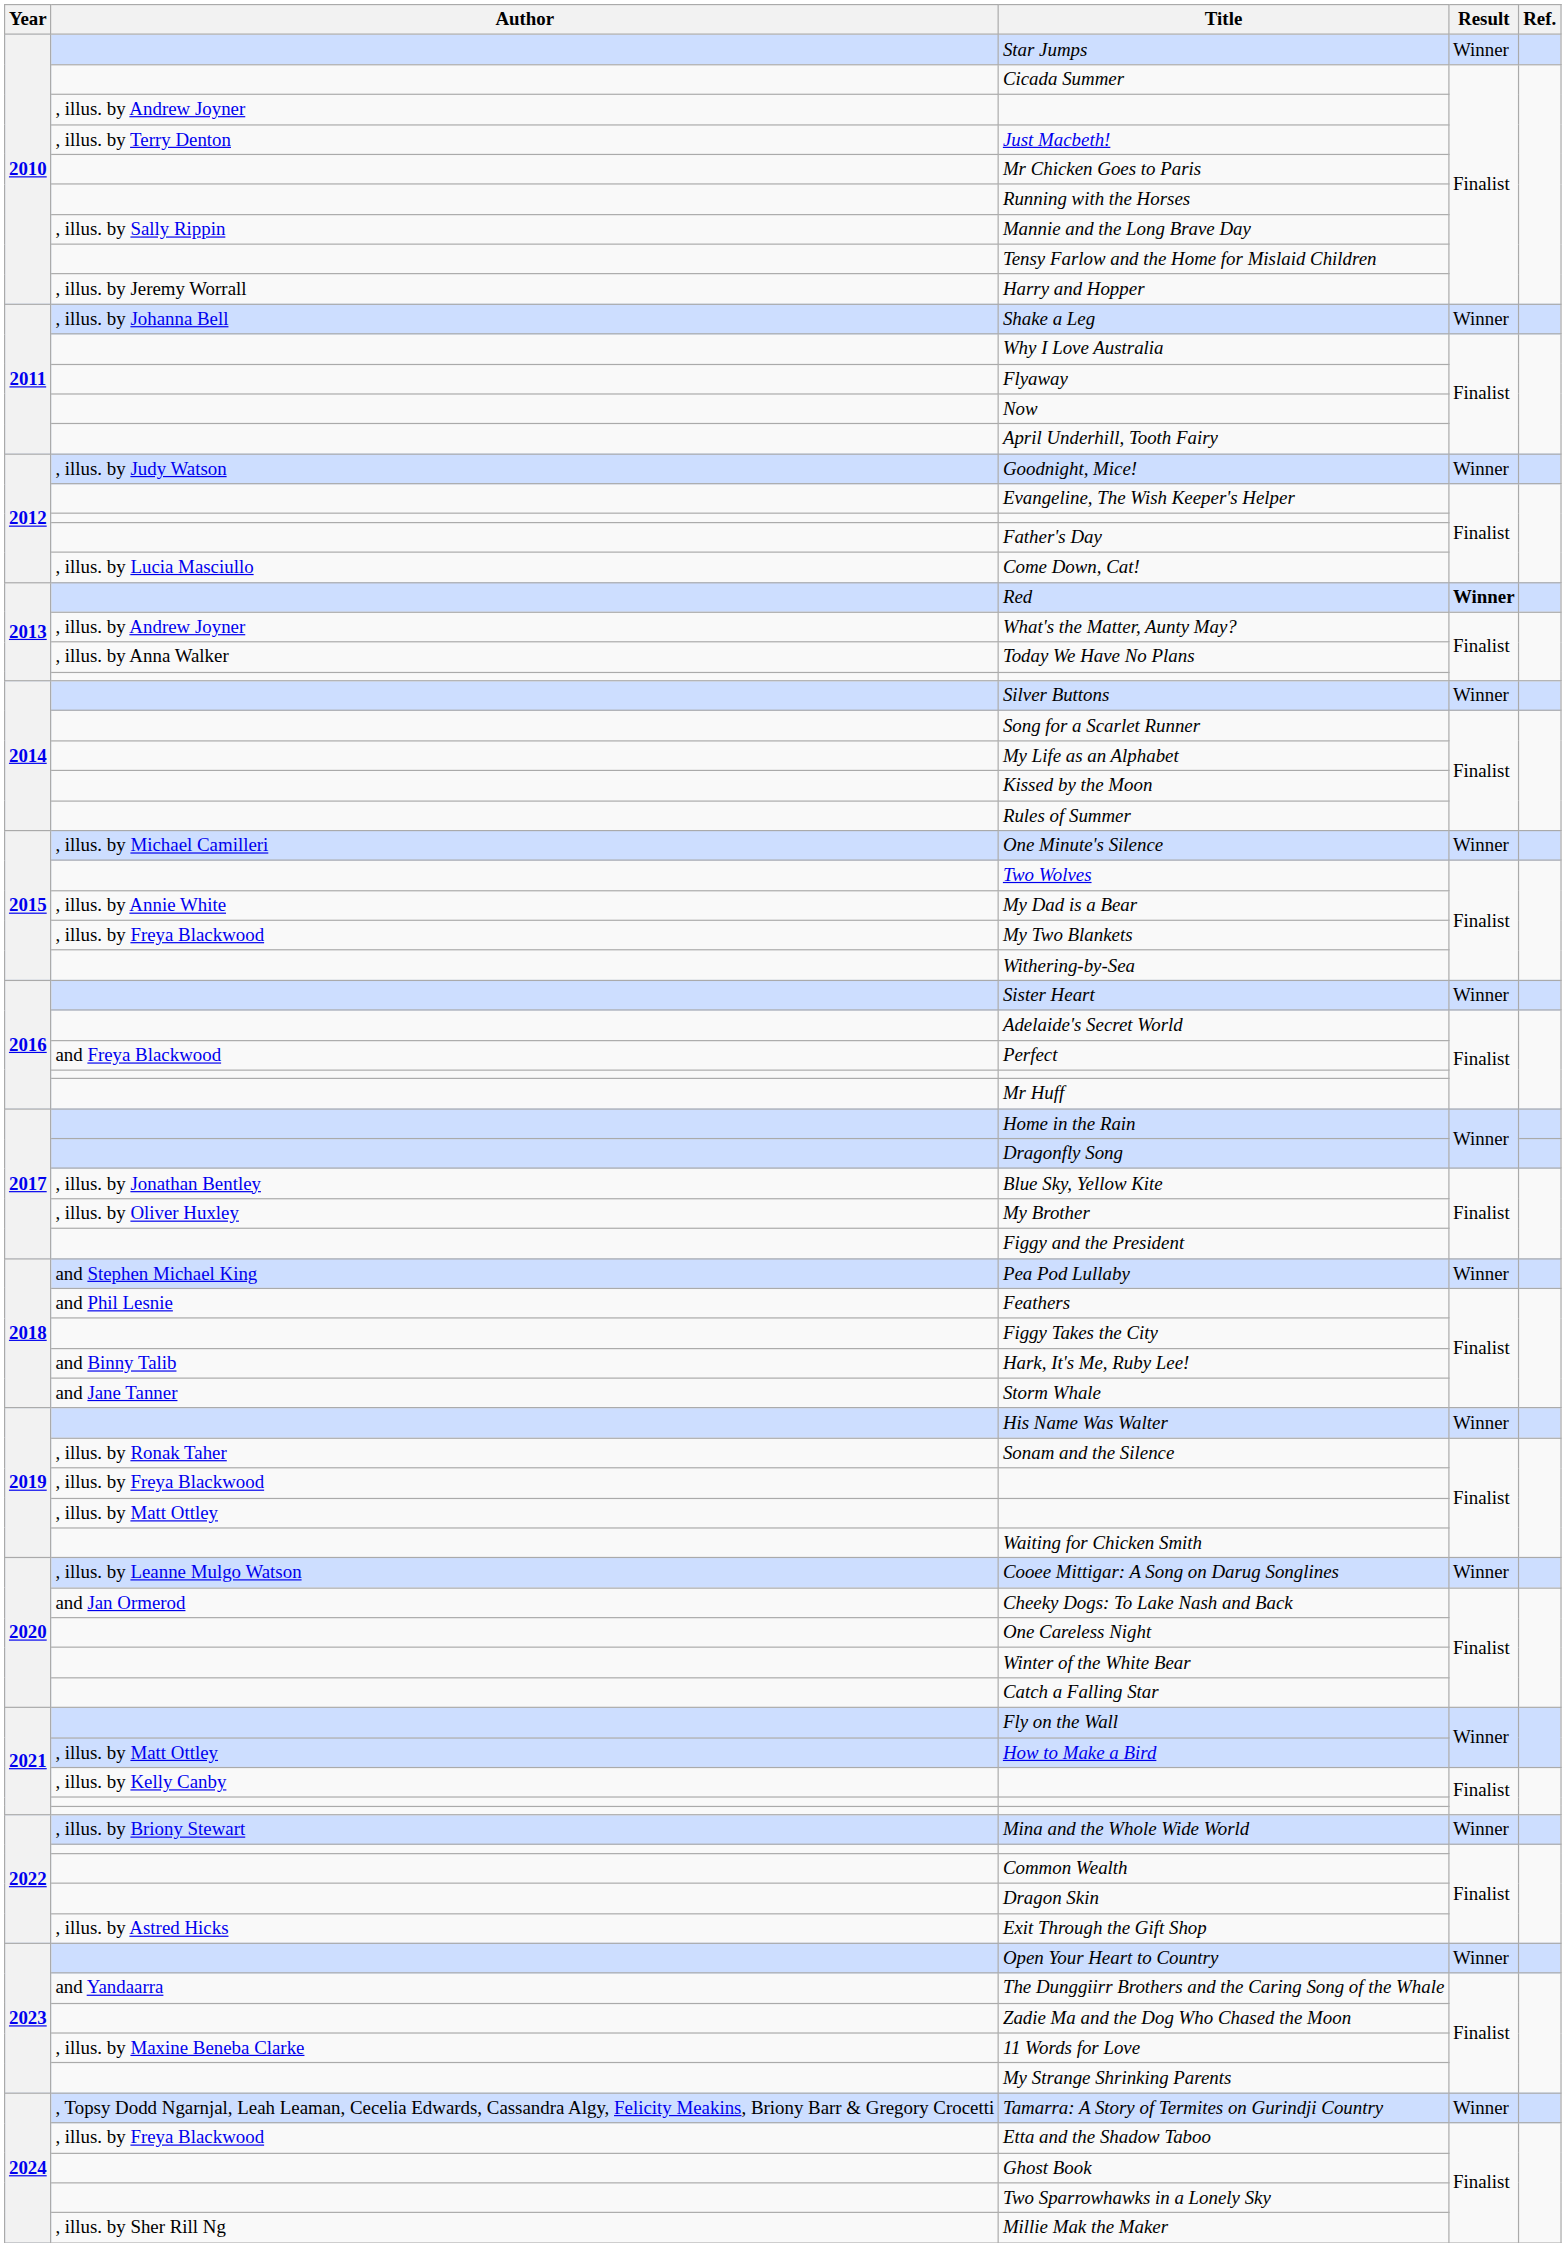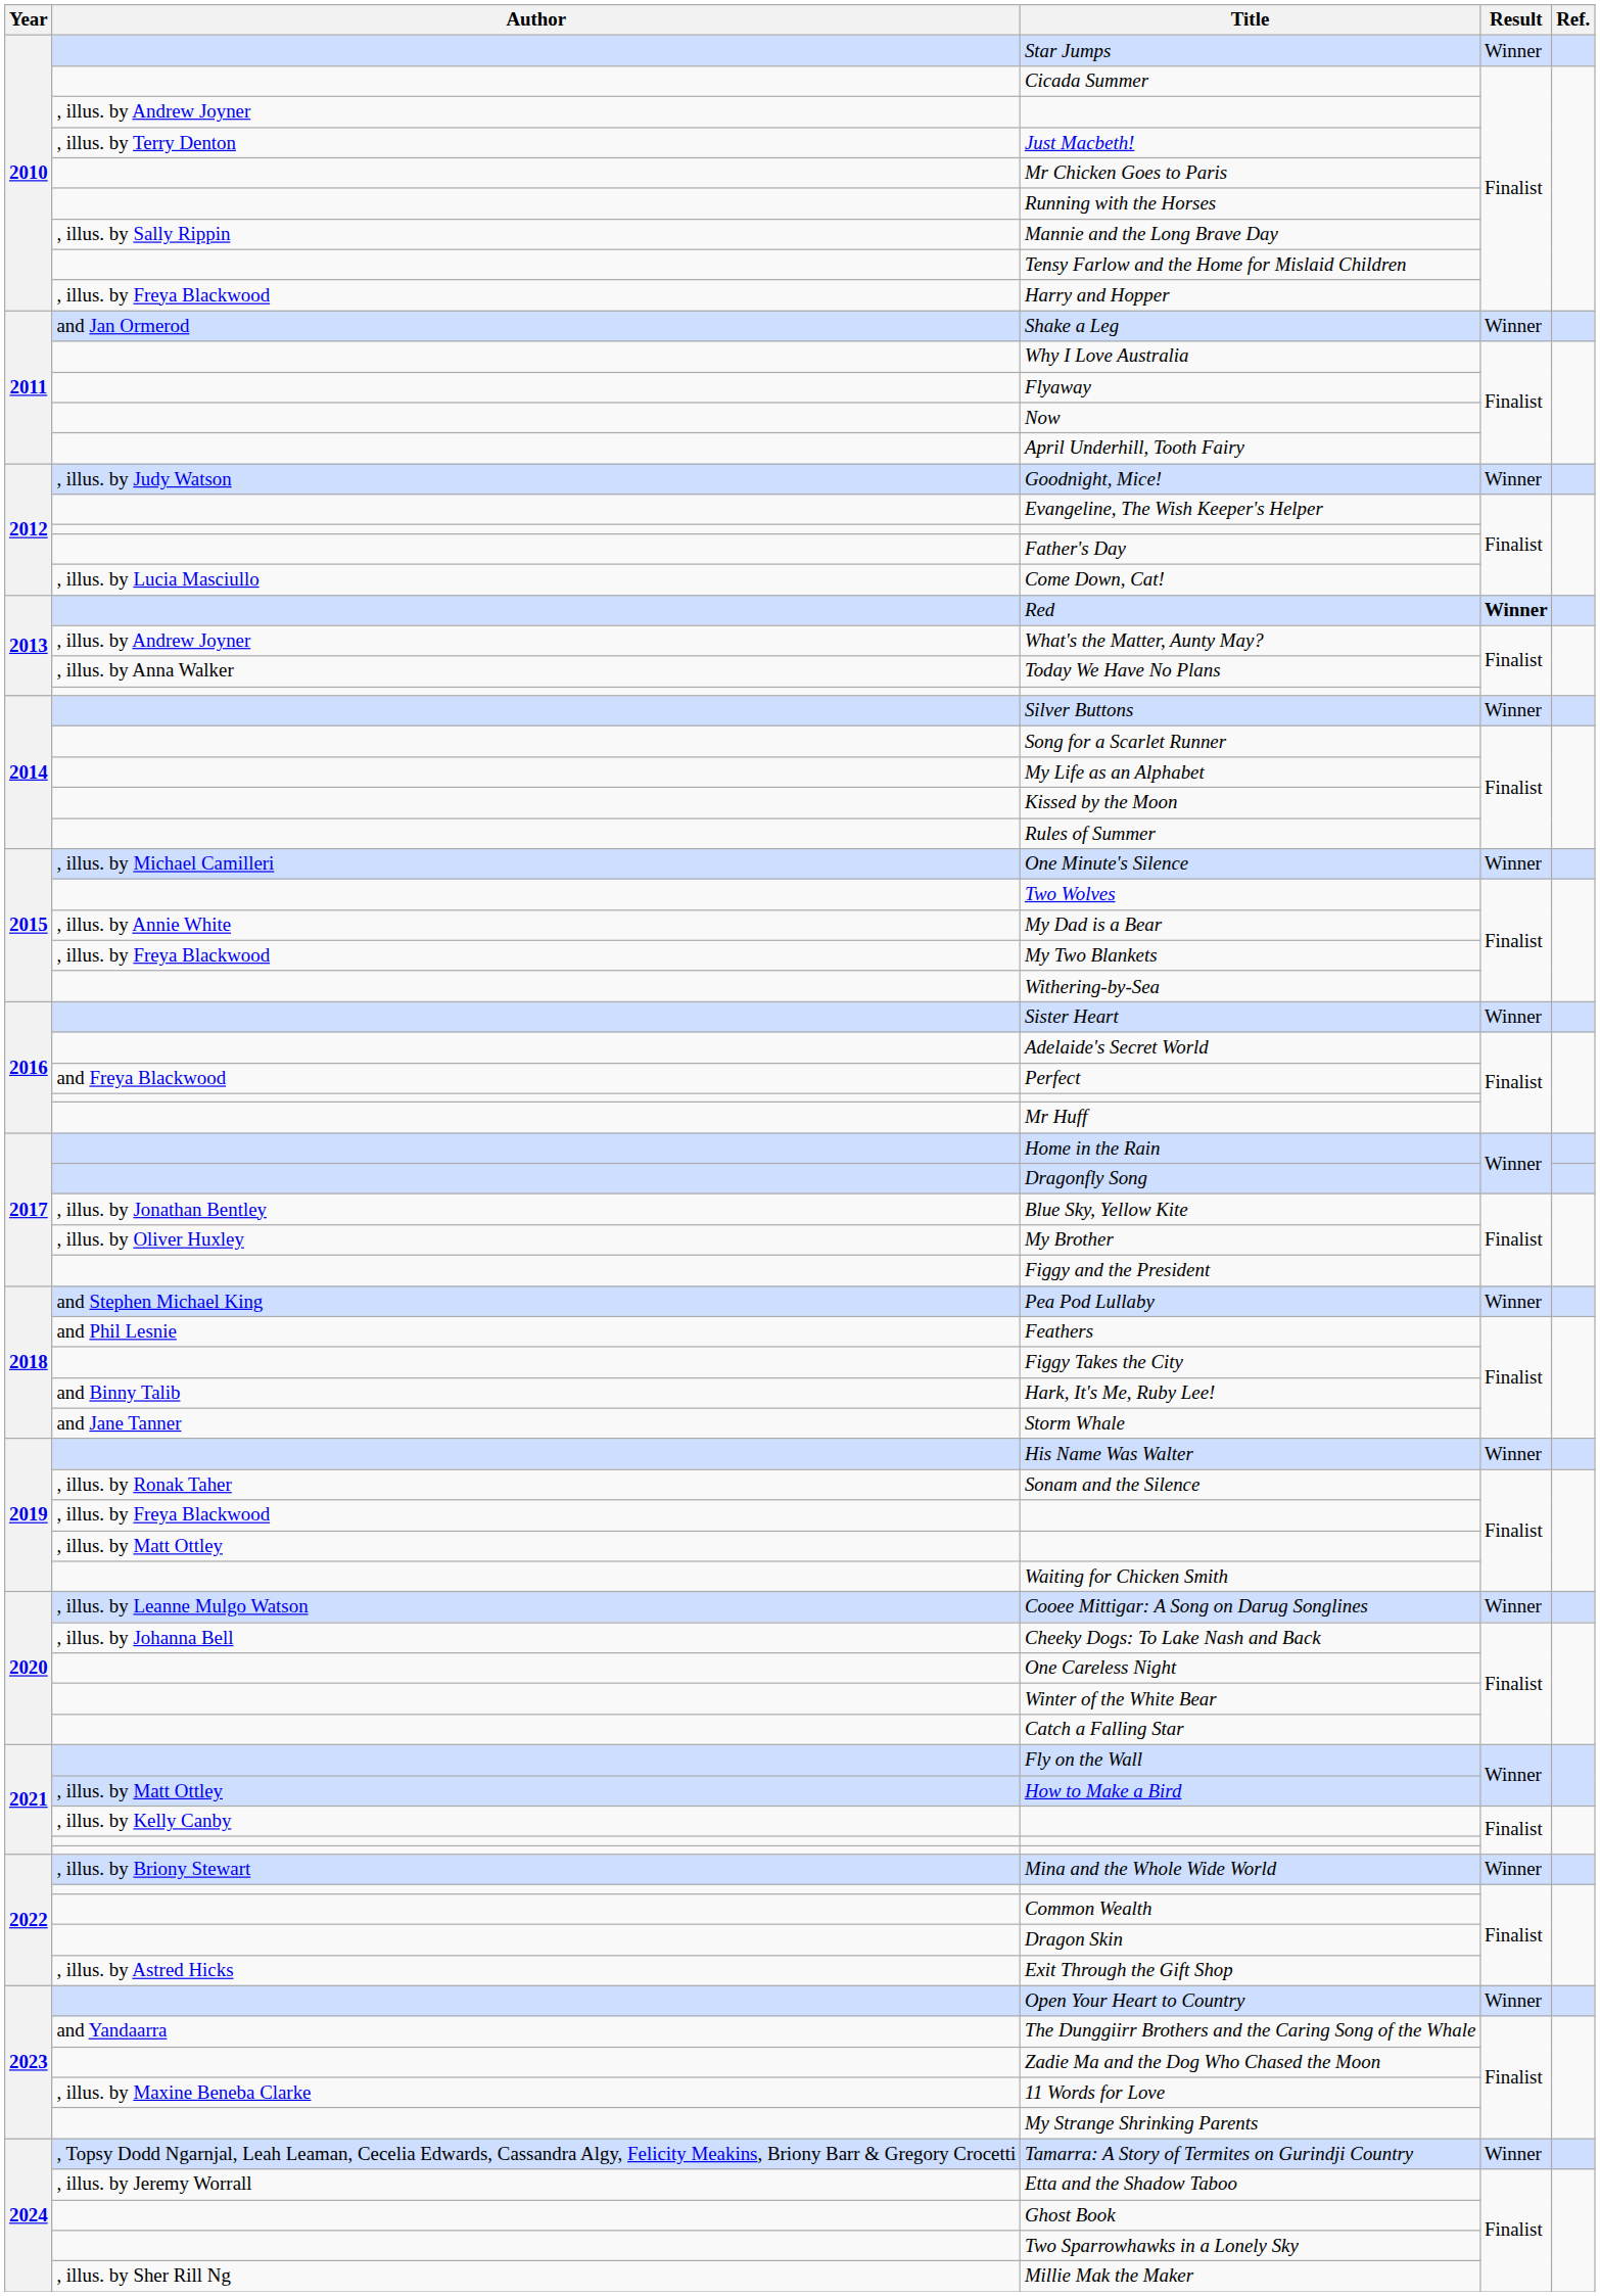Harry and Hopper | Author: , illus. by Jeremy Worrall -> , illus. by Freya Blackwood
Shake a Leg | Author: , illus. by Johanna Bell -> and Jan Ormerod
Cheeky Dogs: To Lake Nash and Back | Author: and Jan Ormerod -> , illus. by Johanna Bell
Etta and the Shadow Taboo | Author: , illus. by Freya Blackwood -> , illus. by Jeremy Worrall
